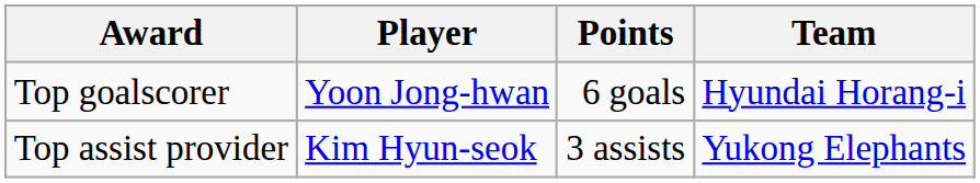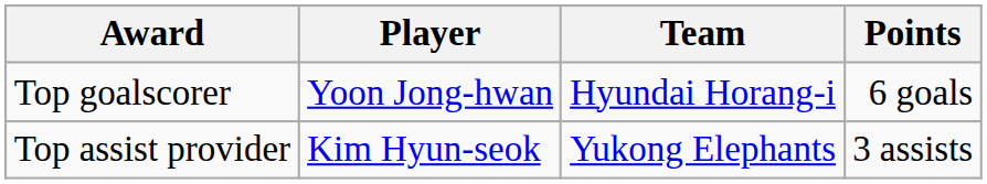columns swapped: Team <-> Points
